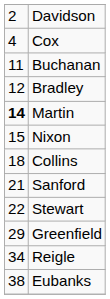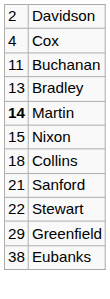Bradley | column 1: 12 -> 13
- row: 34 | Reigle
